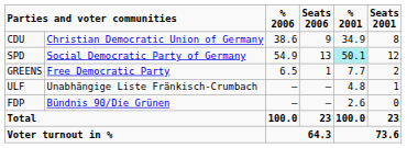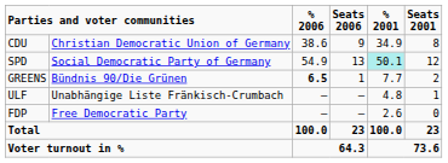GREENS | column 2: Free Democratic Party -> Bündnis 90/Die Grünen
GREENS | % 2006: normal -> bold
FDP | column 2: Bündnis 90/Die Grünen -> Free Democratic Party
